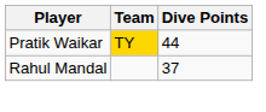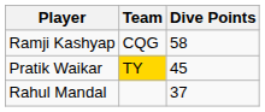+ row: Ramji Kashyap | CQG | 58
Pratik Waikar | Dive Points: 44 -> 45
